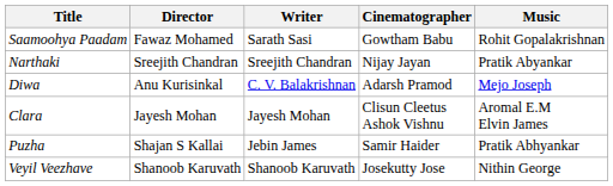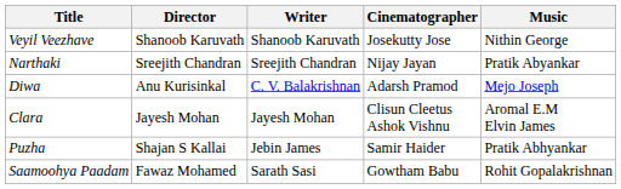rows swapped: Veyil Veezhave <-> Saamoohya Paadam
